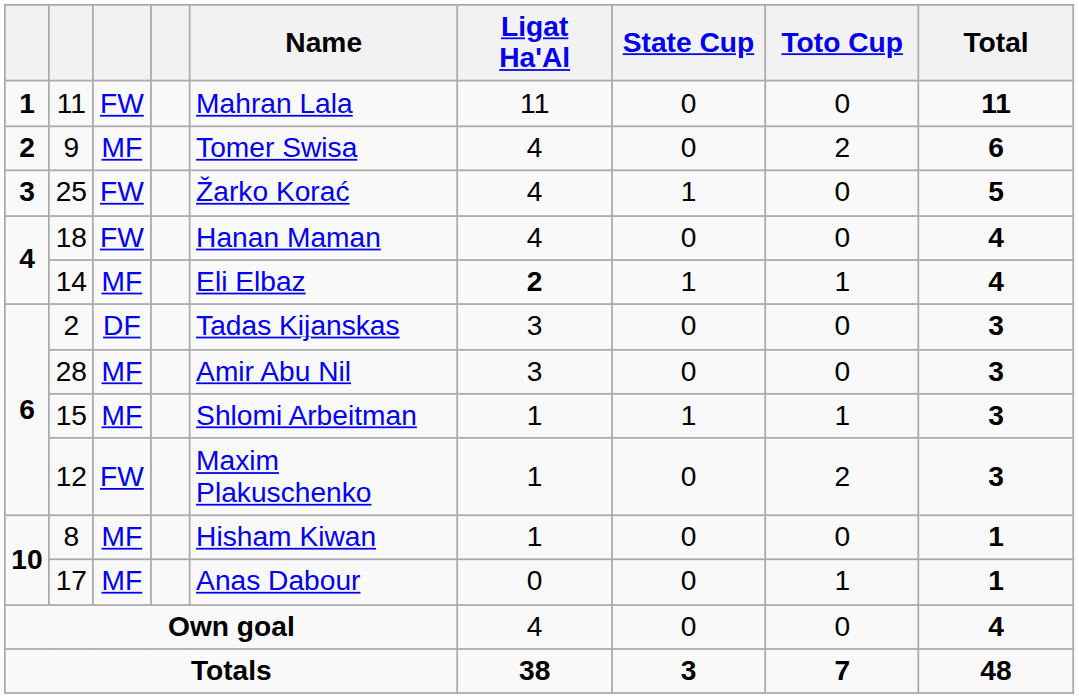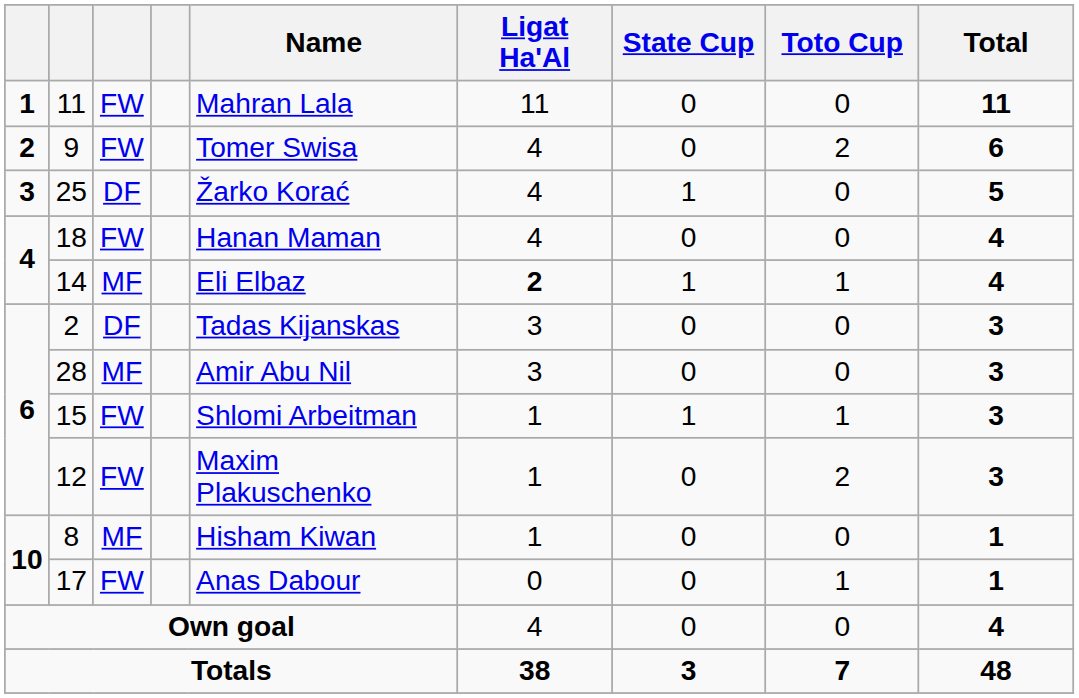9 | column 3: MF -> FW
25 | column 3: FW -> DF
15 | column 3: MF -> FW
17 | column 3: MF -> FW
